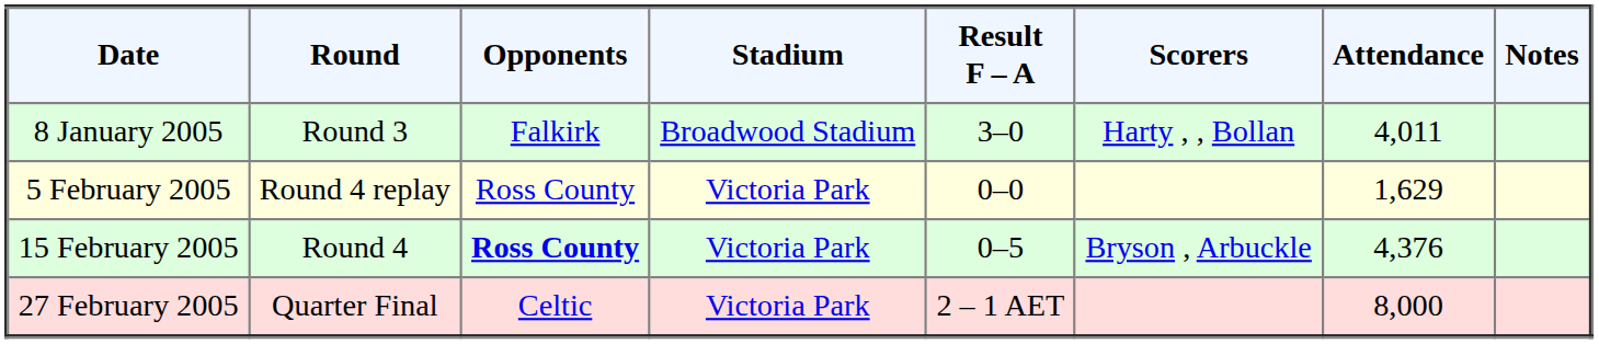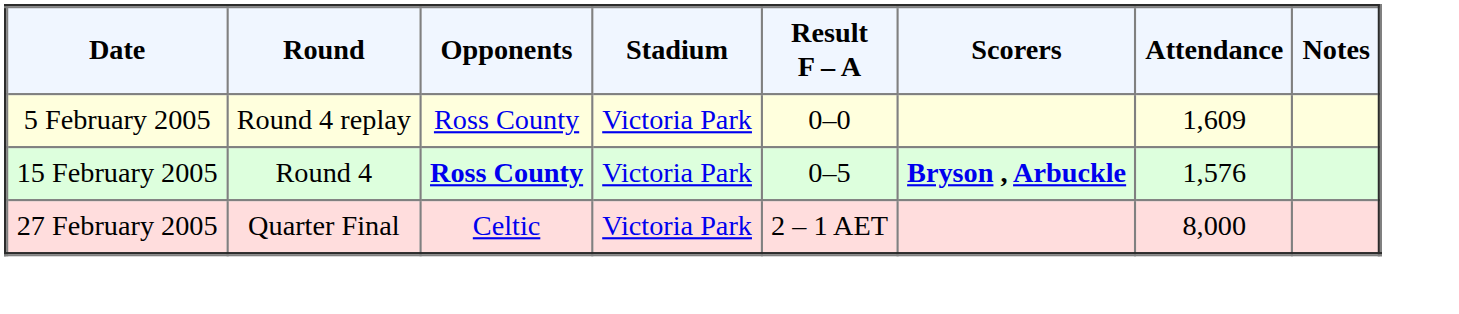- row: 8 January 2005 | Round 3 | Falkirk | Broadwood Stadium | 3–0 | Harty , , Bollan | 4,011
5 February 2005 | Attendance: 1,629 -> 1,609
15 February 2005 | Scorers: normal -> bold
15 February 2005 | Attendance: 4,376 -> 1,576
